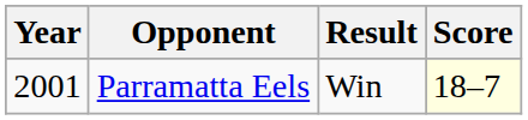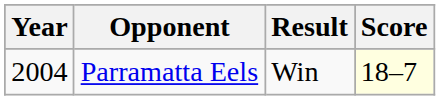Parramatta Eels | Year: 2001 -> 2004
